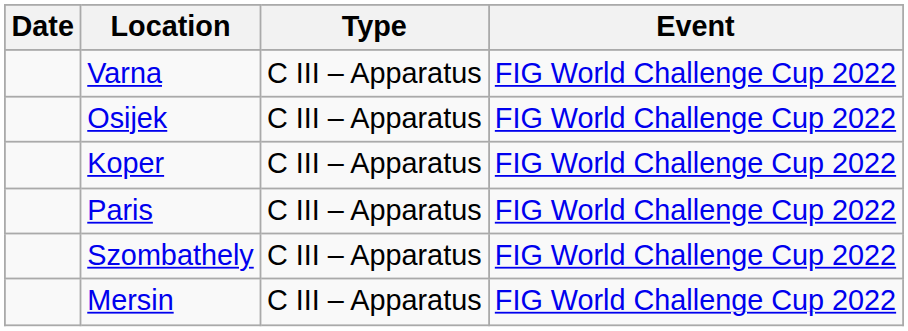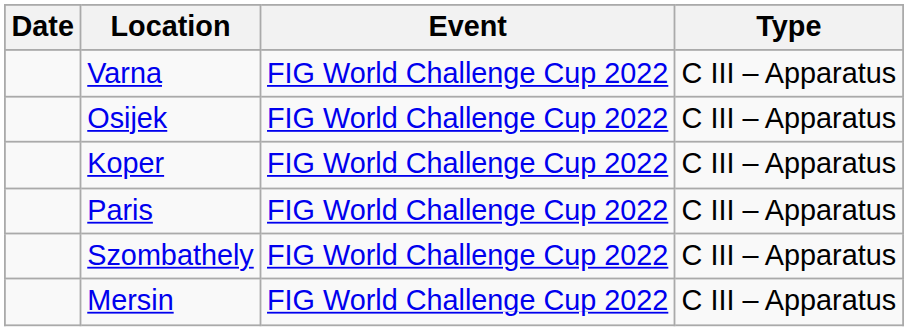columns swapped: Event <-> Type
